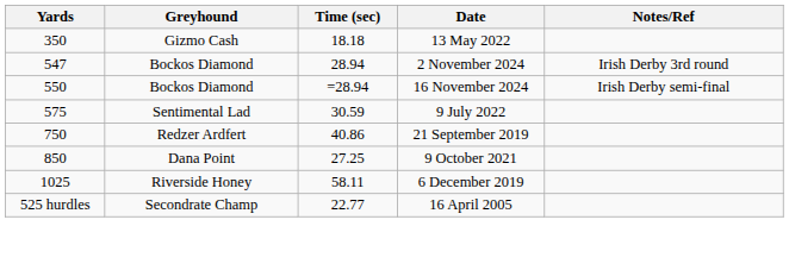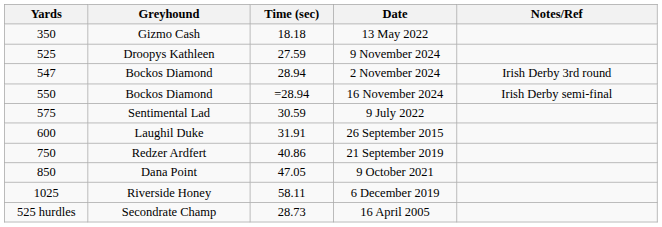+ row: 525 | Droopys Kathleen | 27.59 | 9 November 2024
+ row: 600 | Laughil Duke | 31.91 | 26 September 2015
9 October 2021 | Time (sec): 27.25 -> 47.05
16 April 2005 | Time (sec): 22.77 -> 28.73
